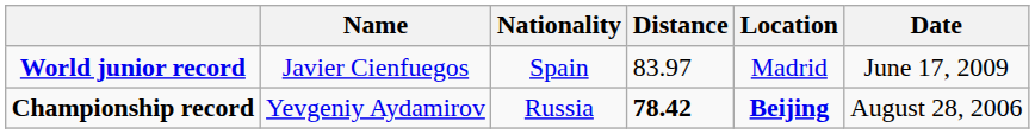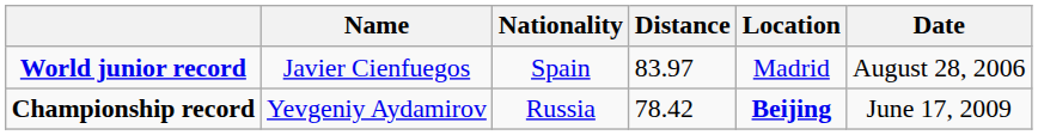World junior record | Date: June 17, 2009 -> August 28, 2006
Championship record | Distance: bold -> normal
Championship record | Date: August 28, 2006 -> June 17, 2009
